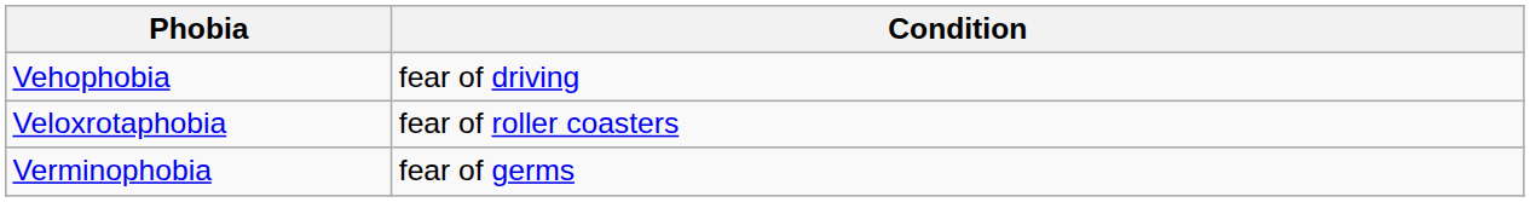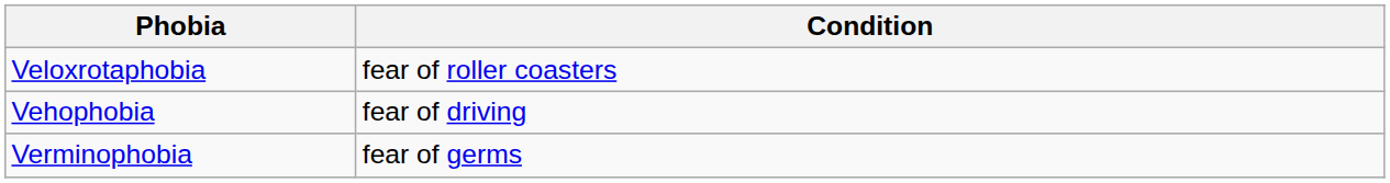rows swapped: Vehophobia <-> Veloxrotaphobia
